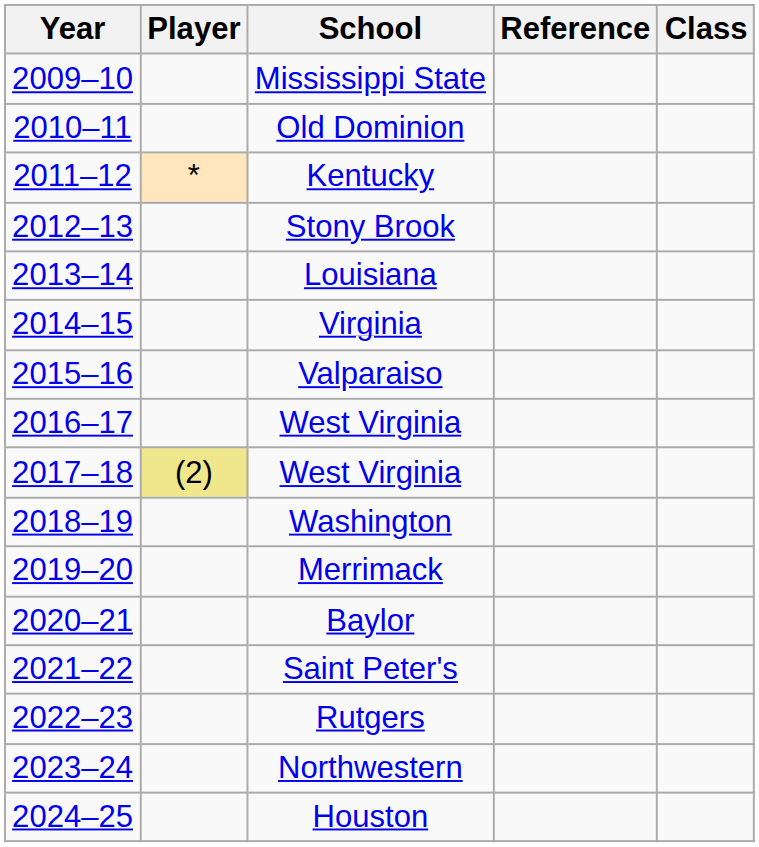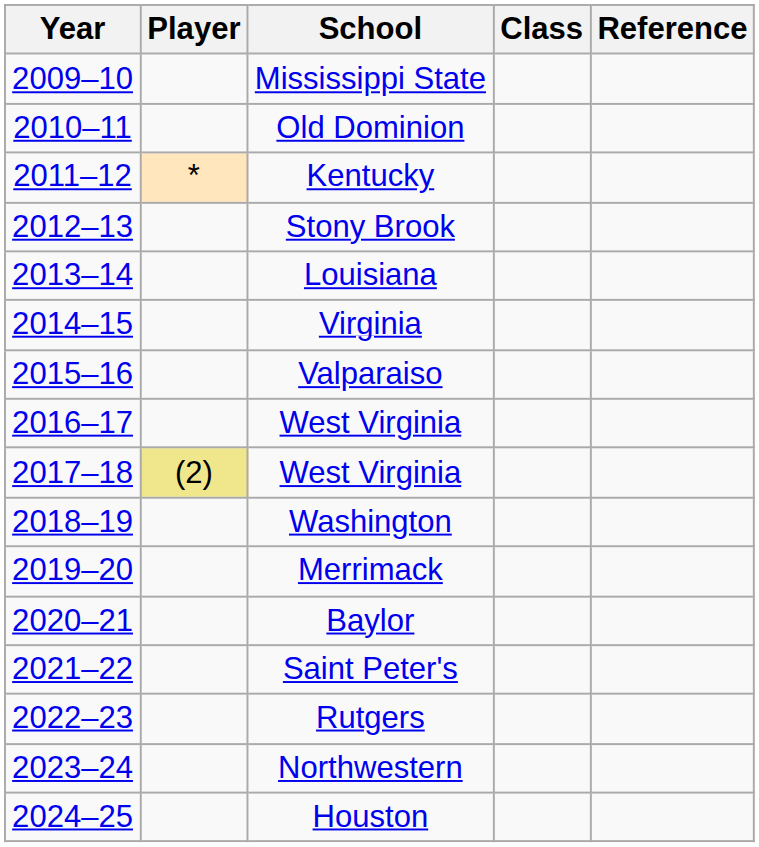columns swapped: Class <-> Reference
